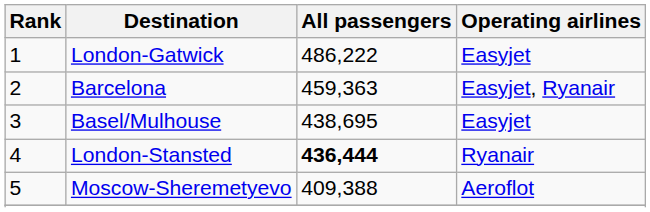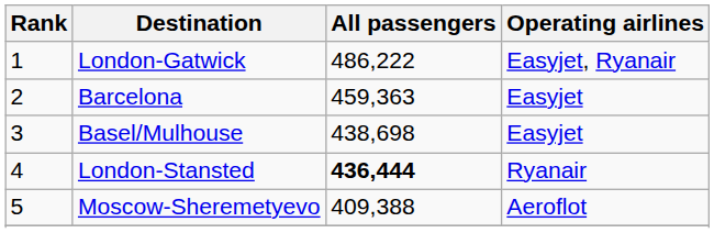London-Gatwick | Operating airlines: Easyjet -> Easyjet, Ryanair
Barcelona | Operating airlines: Easyjet, Ryanair -> Easyjet
Basel/Mulhouse | All passengers: 438,695 -> 438,698
